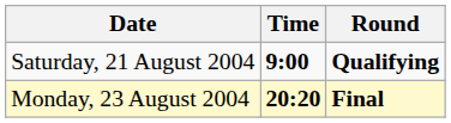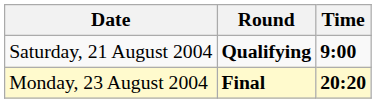columns swapped: Time <-> Round
